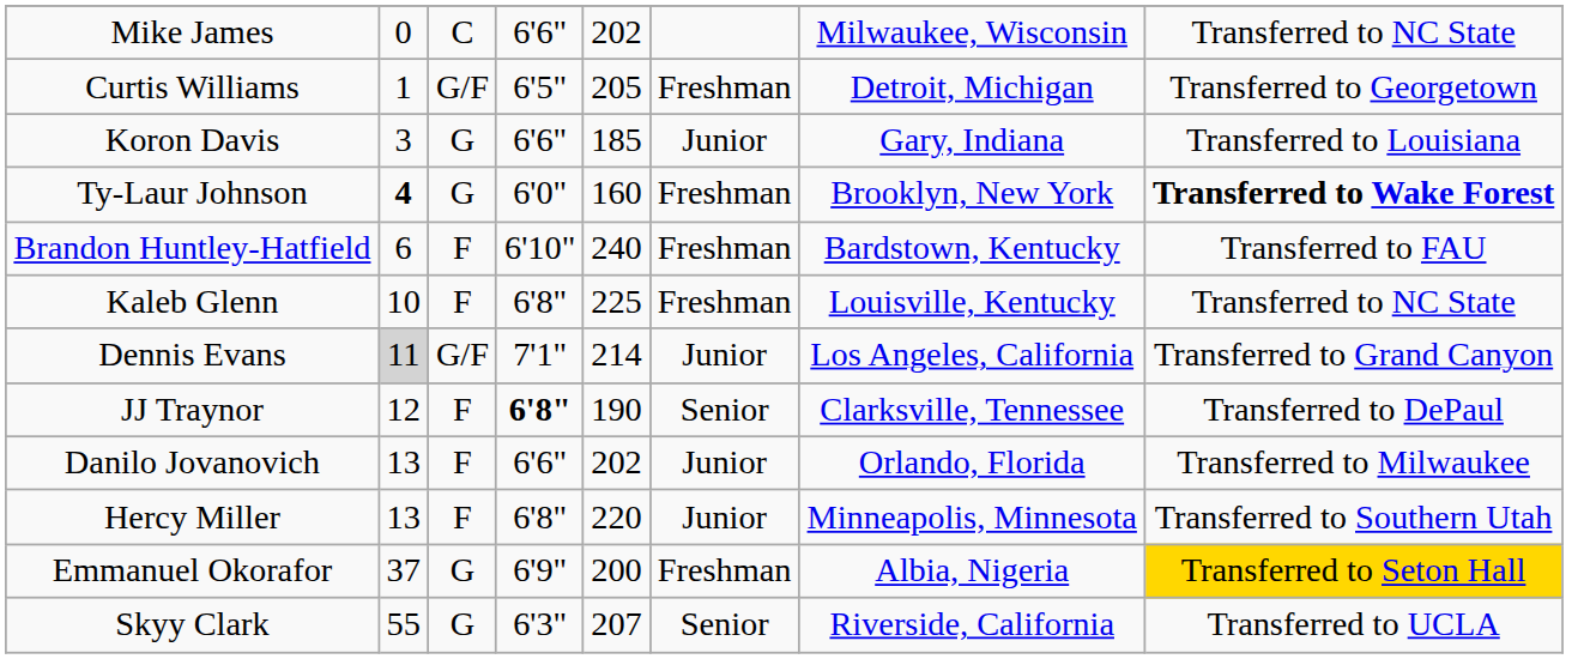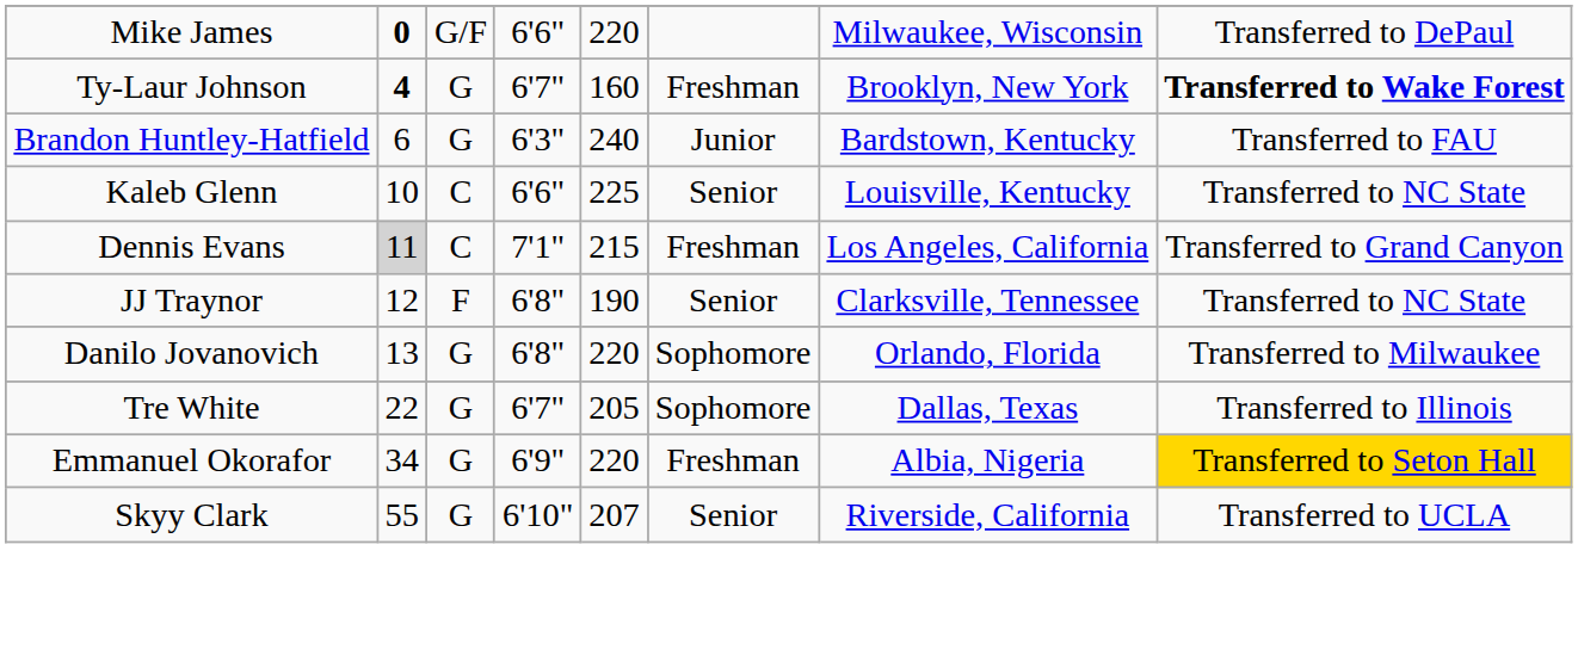Mike James | column 2: normal -> bold
Mike James | column 3: C -> G/F
Mike James | column 5: 202 -> 220
Mike James | column 8: Transferred to NC State -> Transferred to DePaul
- row: Curtis Williams | 1 | G/F | 6'5" | 205 | Freshman | Detroit, Michigan | Transferred to Georgetown
- row: Koron Davis | 3 | G | 6'6" | 185 | Junior | Gary, Indiana | Transferred to Louisiana
Ty-Laur Johnson | column 4: 6'0" -> 6'7"
Brandon Huntley-Hatfield | column 3: F -> G
Brandon Huntley-Hatfield | column 4: 6'10" -> 6'3"
Brandon Huntley-Hatfield | column 6: Freshman -> Junior
Kaleb Glenn | column 3: F -> C
Kaleb Glenn | column 4: 6'8" -> 6'6"
Kaleb Glenn | column 6: Freshman -> Senior
Dennis Evans | column 3: G/F -> C
Dennis Evans | column 5: 214 -> 215
Dennis Evans | column 6: Junior -> Freshman
JJ Traynor | column 4: bold -> normal
JJ Traynor | column 8: Transferred to DePaul -> Transferred to NC State
Danilo Jovanovich | column 3: F -> G
Danilo Jovanovich | column 4: 6'6" -> 6'8"
Danilo Jovanovich | column 5: 202 -> 220
Danilo Jovanovich | column 6: Junior -> Sophomore
- row: Hercy Miller | 13 | F | 6'8" | 220 | Junior | Minneapolis, Minnesota | Transferred to Southern Utah
+ row: Tre White | 22 | G | 6'7" | 205 | Sophomore | Dallas, Texas | Transferred to Illinois
Emmanuel Okorafor | column 2: 37 -> 34
Emmanuel Okorafor | column 5: 200 -> 220
Skyy Clark | column 4: 6'3" -> 6'10"
